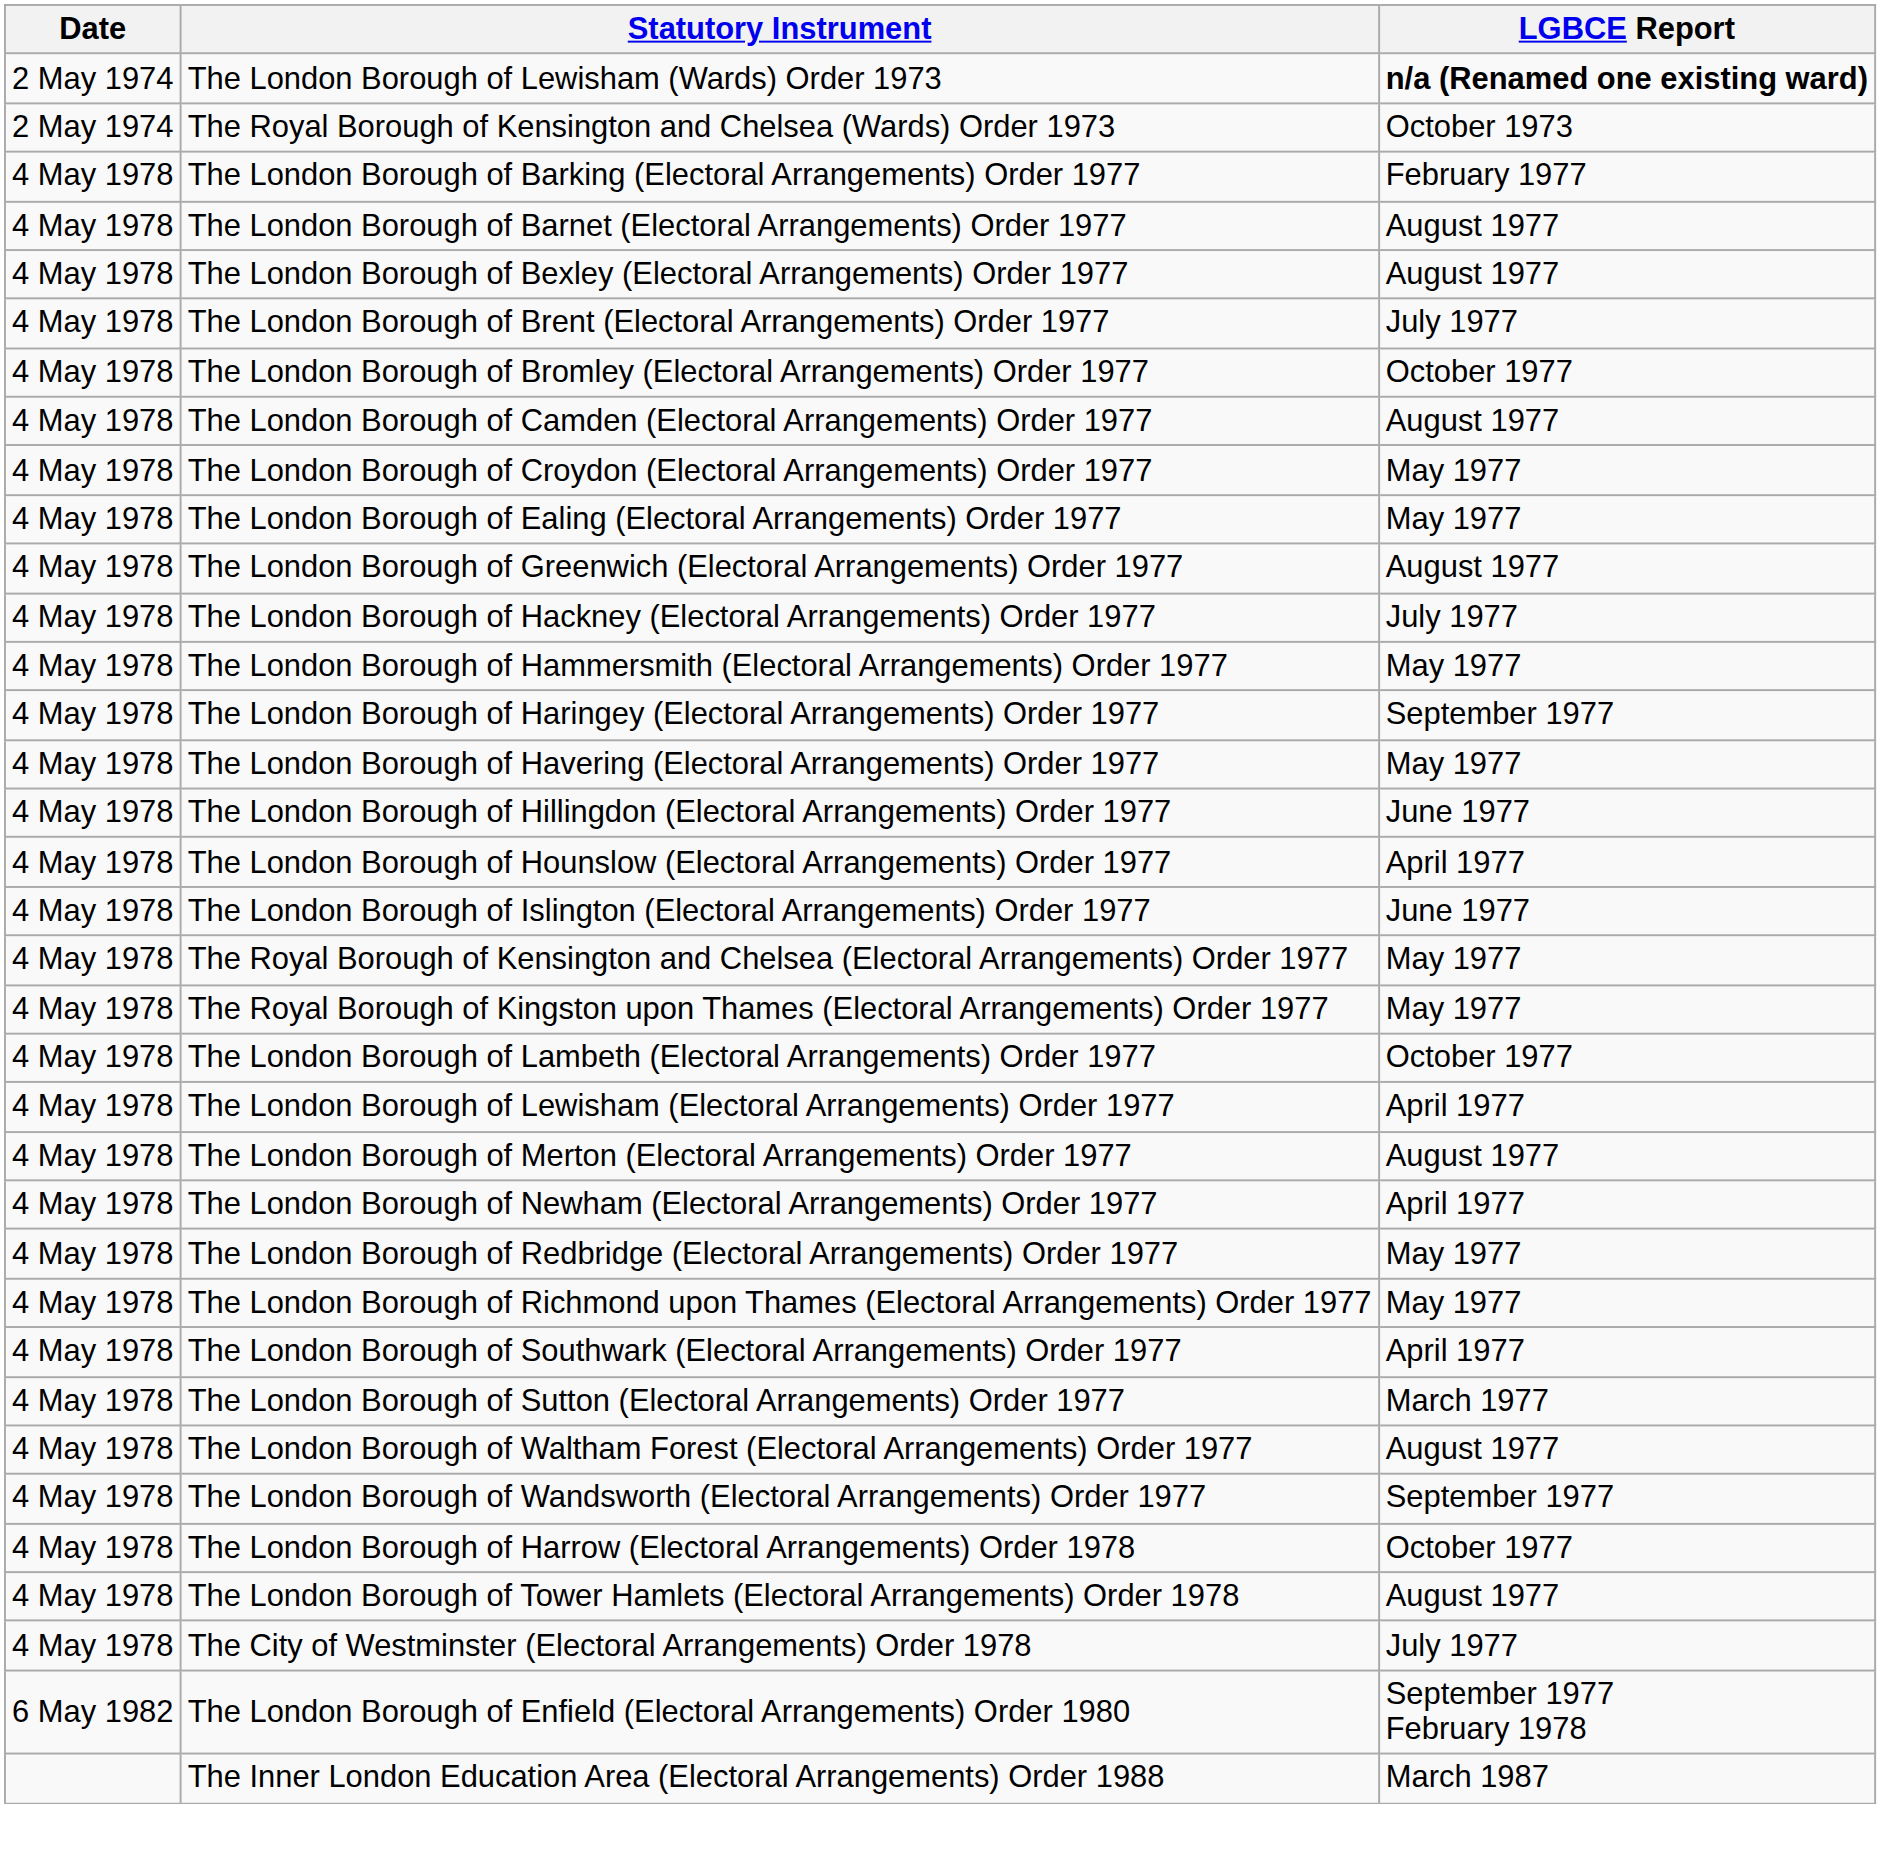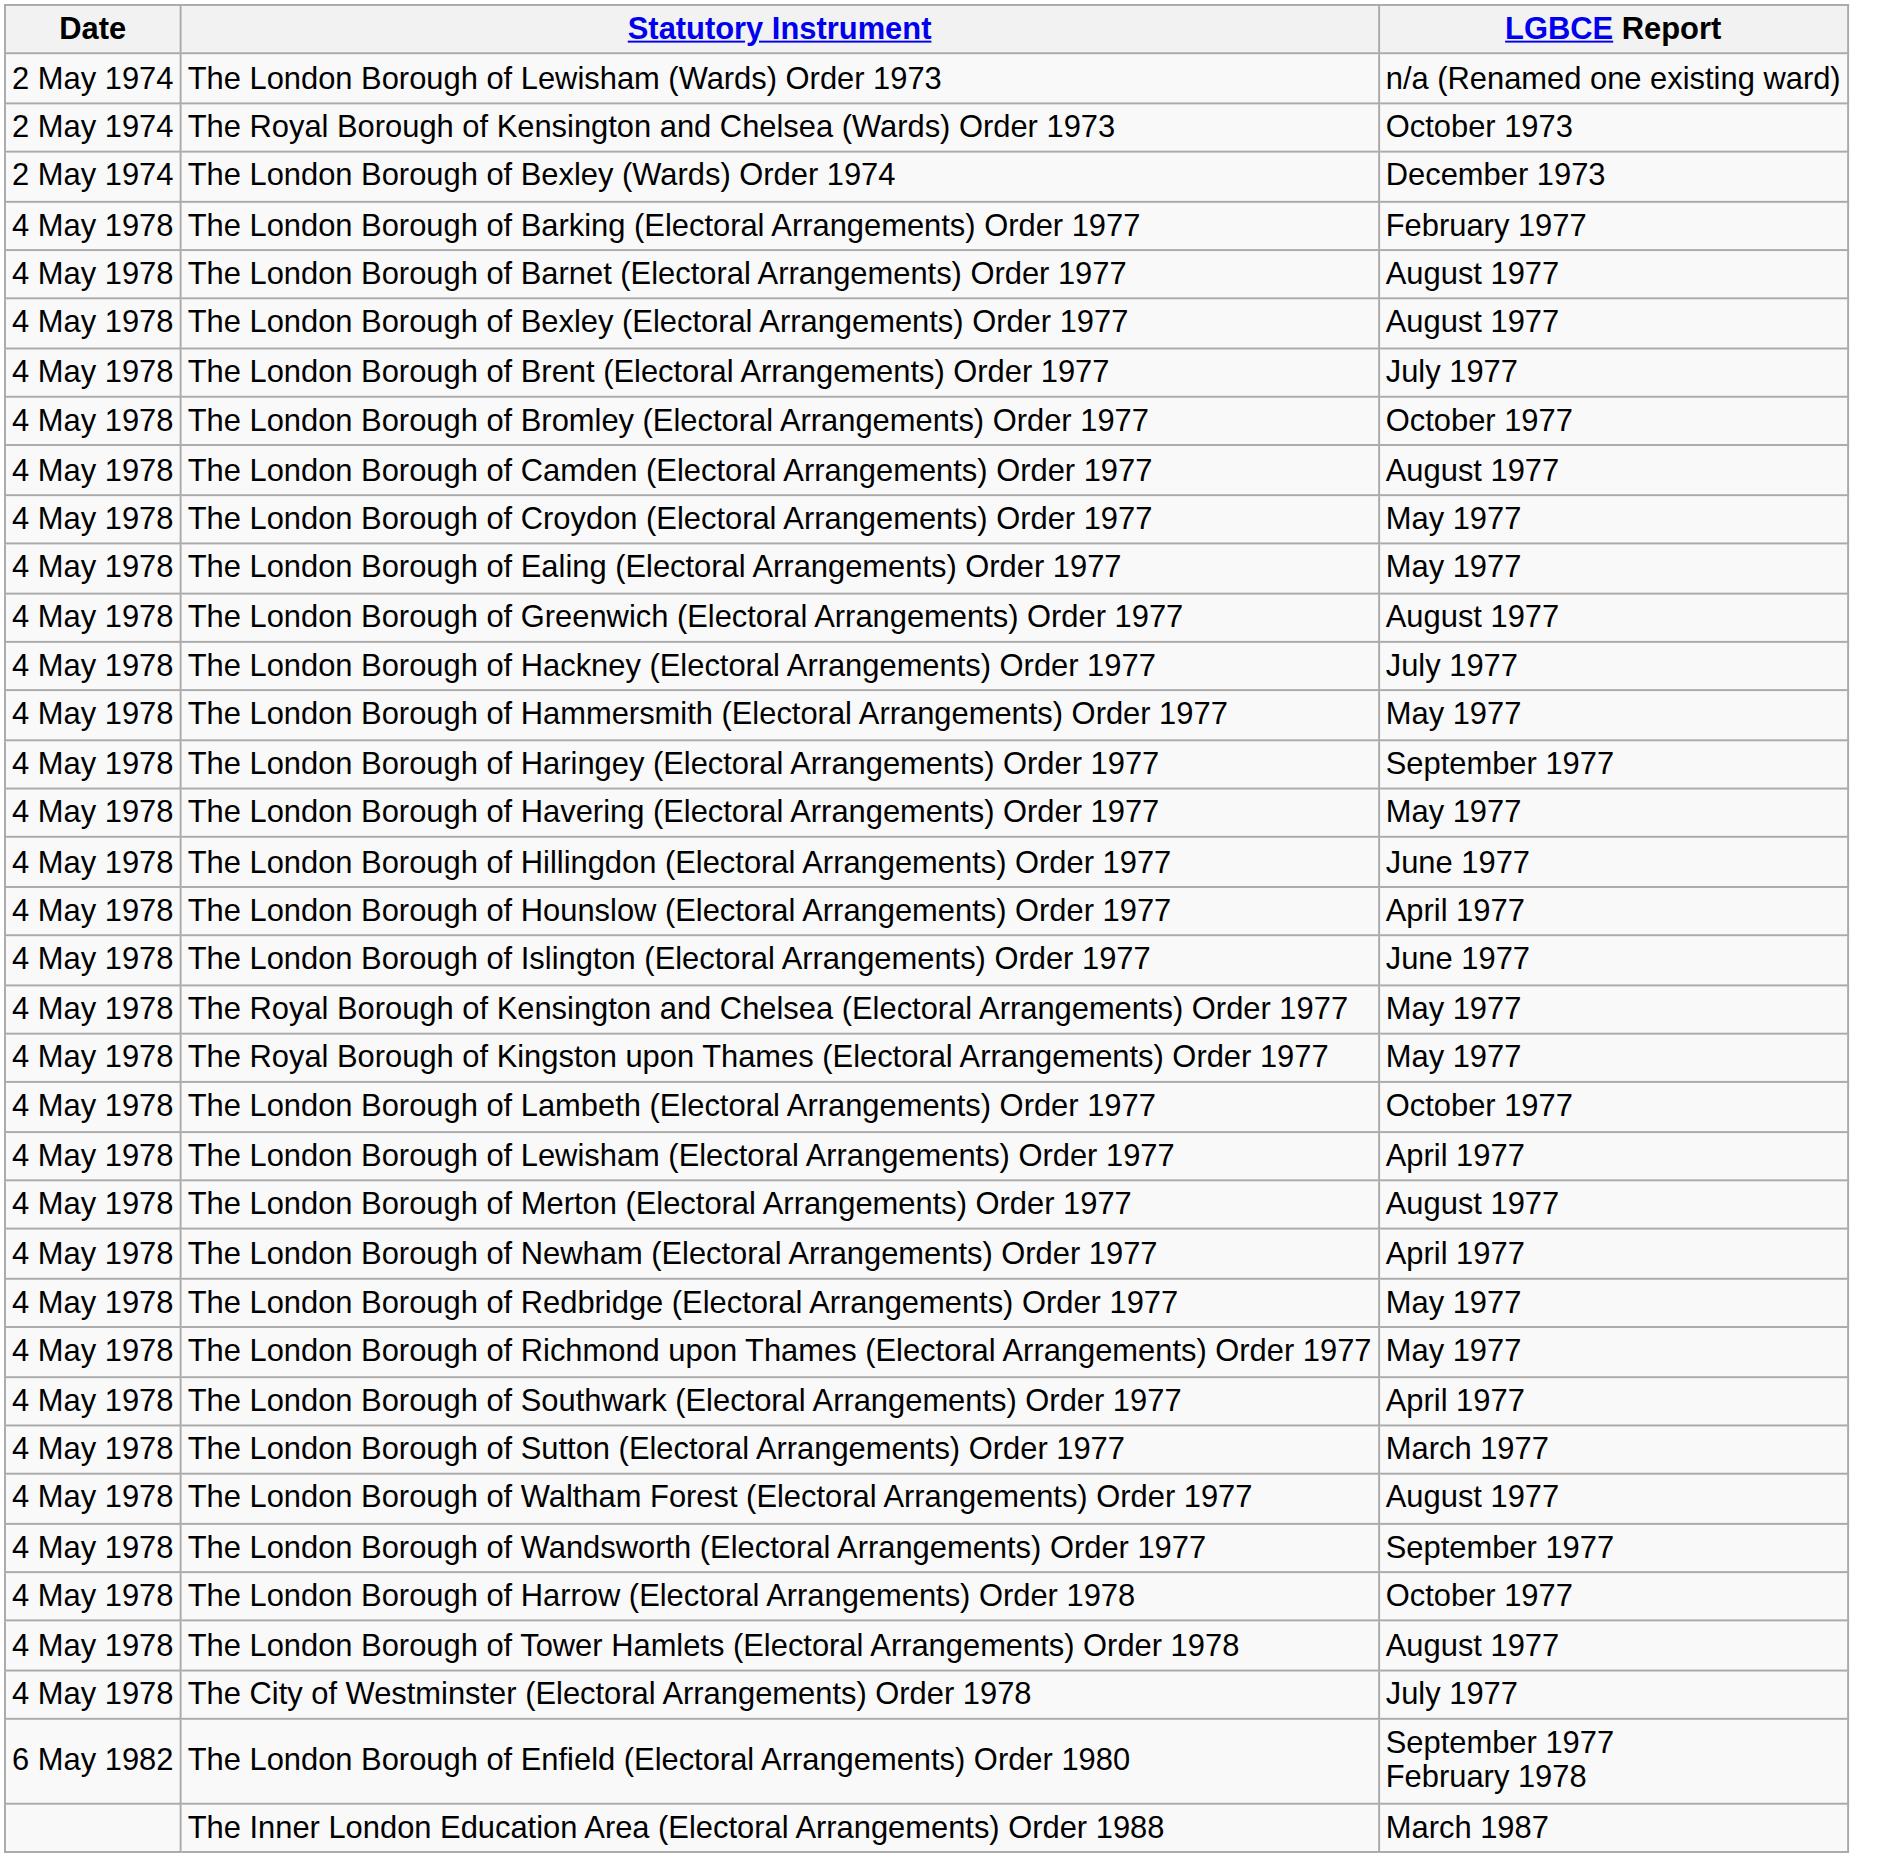The London Borough of Lewisham (Wards) Order 1973 | LGBCE Report: bold -> normal
+ row: 2 May 1974 | The London Borough of Bexley (Wards) Order 1974 | December 1973
